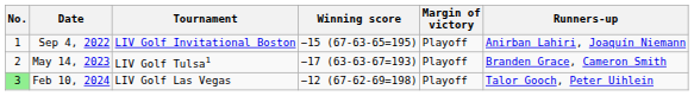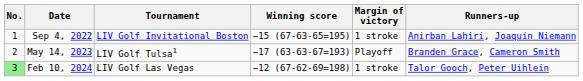Sep 4, 2022 | Margin of victory: Playoff -> 1 stroke
Feb 10, 2024 | Margin of victory: Playoff -> 1 stroke
